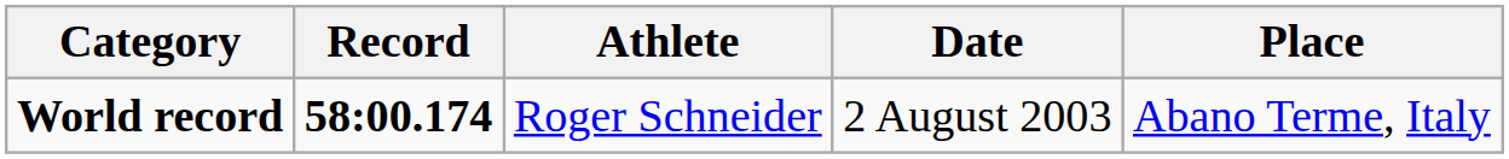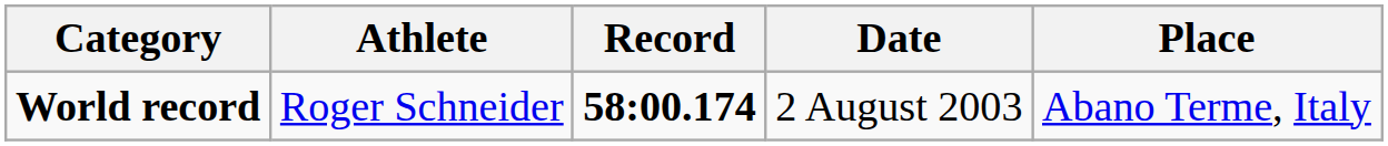columns swapped: Athlete <-> Record
